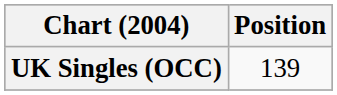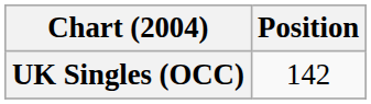UK Singles (OCC) | Position: 139 -> 142
